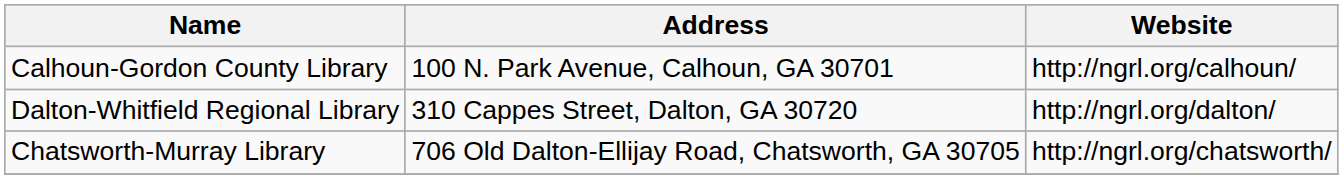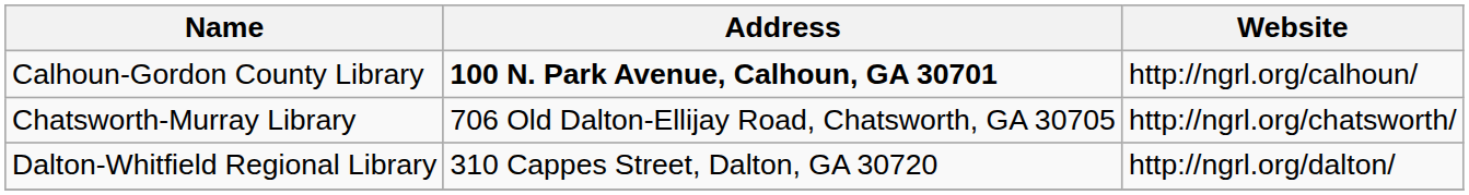Calhoun-Gordon County Library | Address: normal -> bold
rows swapped: Chatsworth-Murray Library <-> Dalton-Whitfield Regional Library
